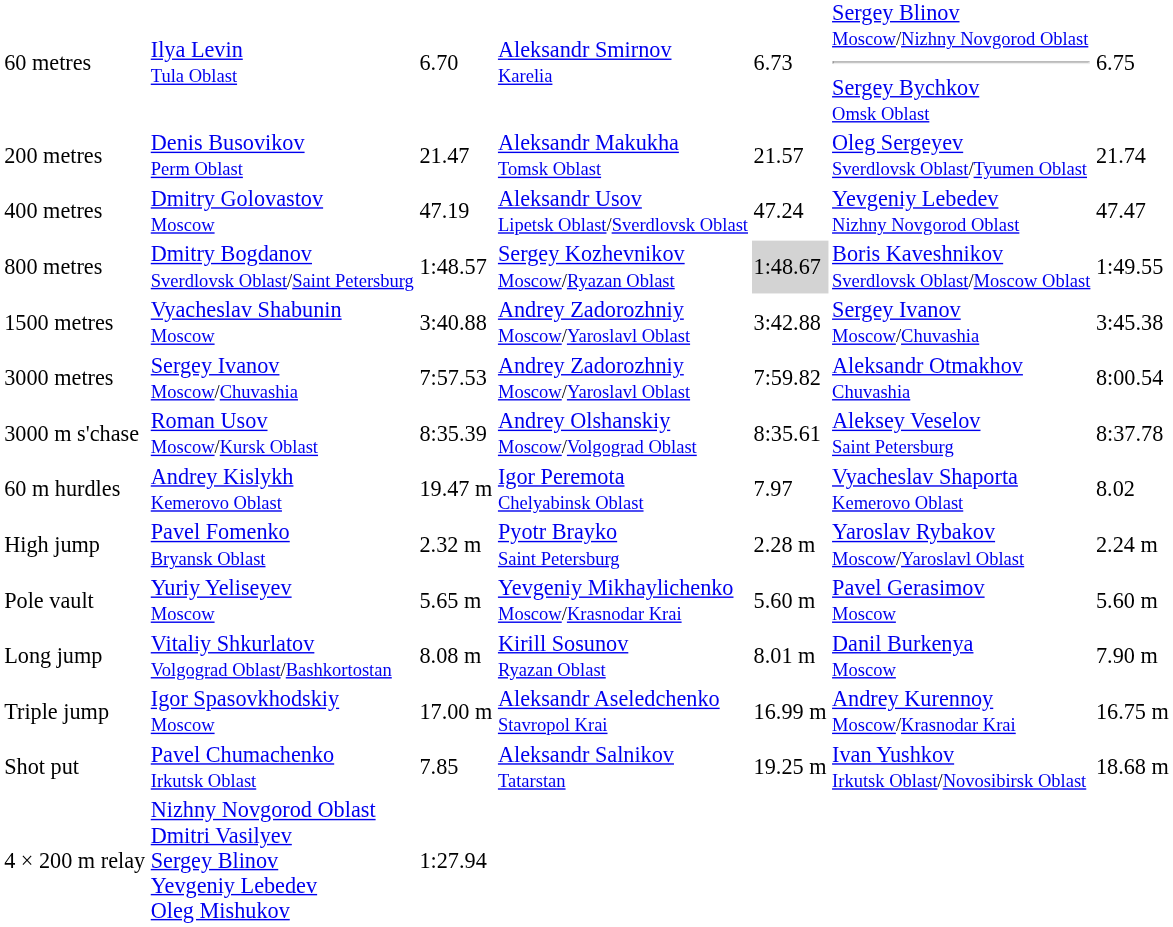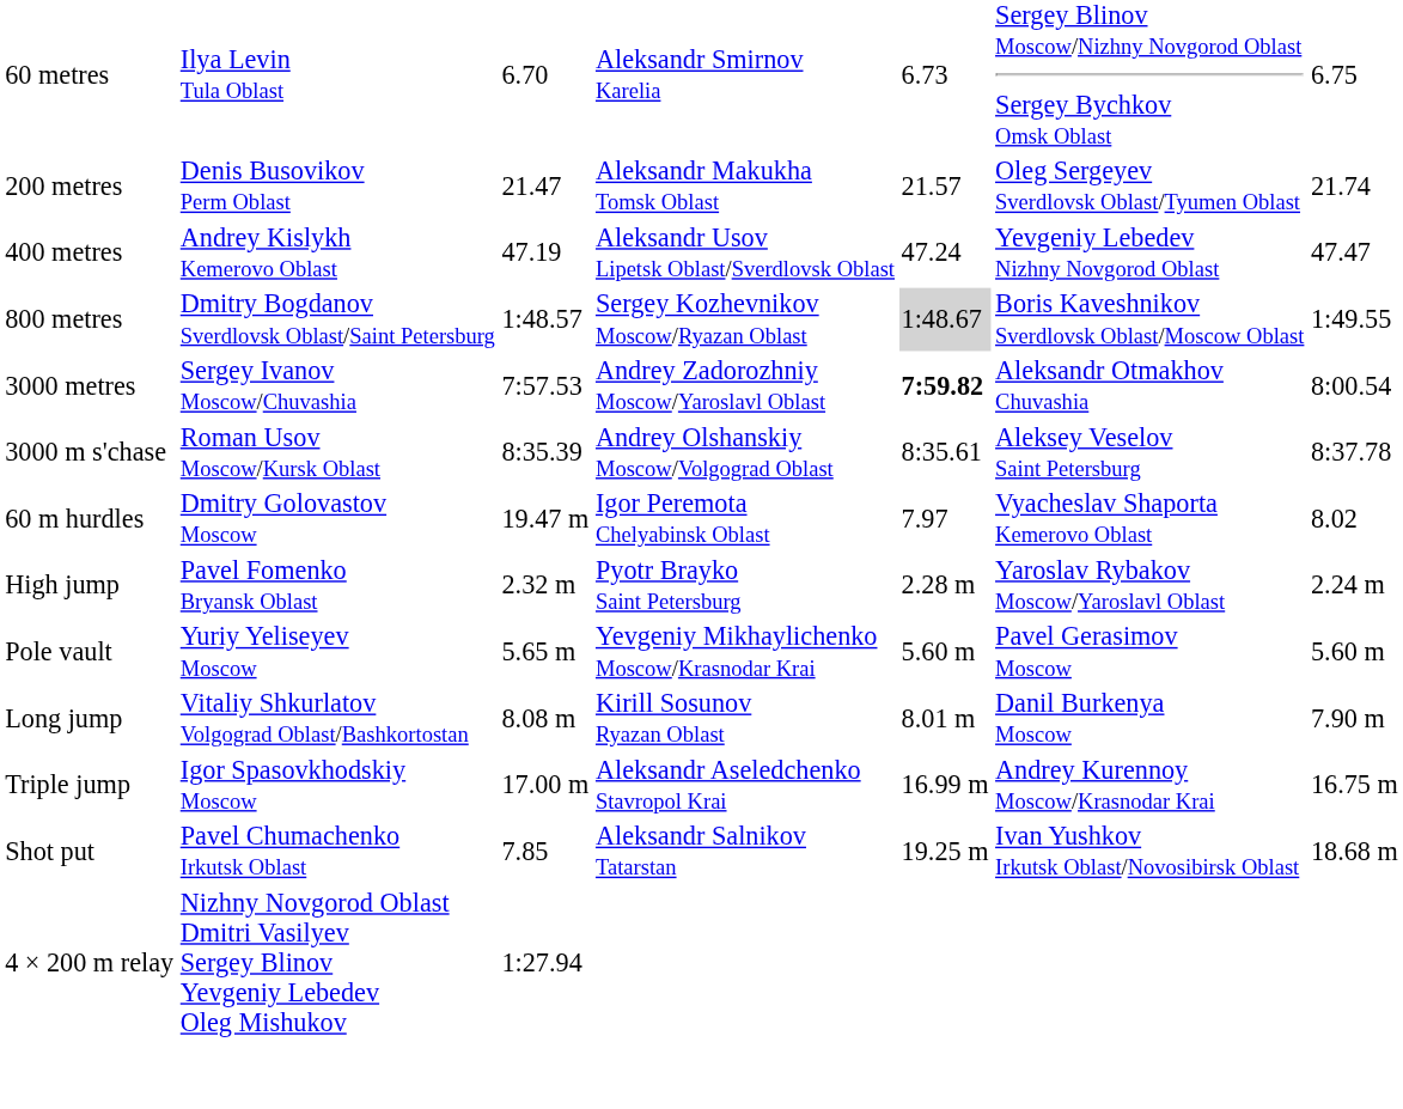400 metres | column 2: Dmitry Golovastov Moscow -> Andrey Kislykh Kemerovo Oblast
- row: 1500 metres | Vyacheslav Shabunin Moscow | 3:40.88 | Andrey Zadorozhniy Moscow/Yaroslavl Oblast | 3:42.88 | Sergey Ivanov Moscow/Chuvashia | 3:45.38
3000 metres | column 5: normal -> bold
60 m hurdles | column 2: Andrey Kislykh Kemerovo Oblast -> Dmitry Golovastov Moscow
